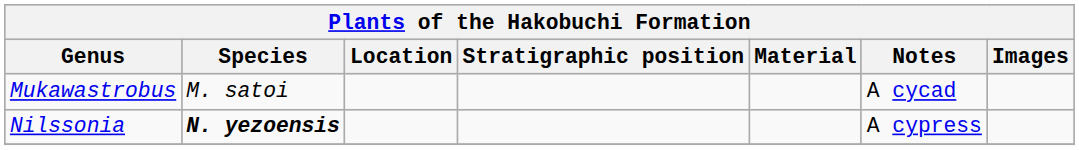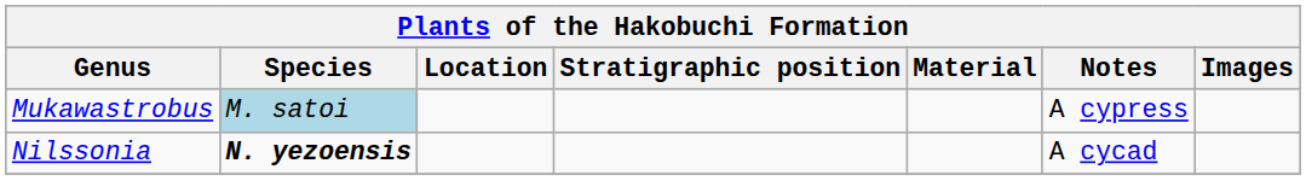Mukawastrobus | Species: no background -> lightblue background
Mukawastrobus | Notes: A cycad -> A cypress
Nilssonia | Notes: A cypress -> A cycad
